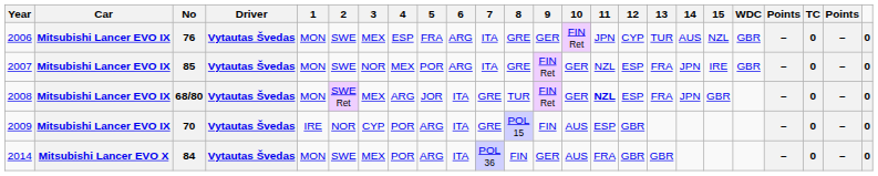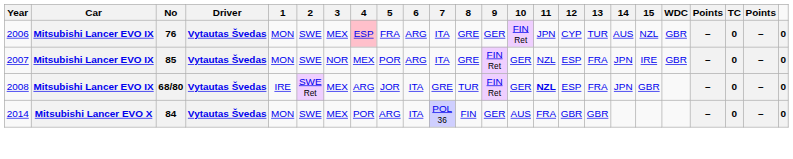76 | 4: no background -> pink background
68/80 | 1: MON -> IRE
- row: 2009 | Mitsubishi Lancer EVO IX | 70 | Vytautas Švedas | IRE | NOR | CYP | POR | ARG | ITA | GRE | POL 15 | FIN | AUS | ESP | GBR | – | 0 | – | 0
